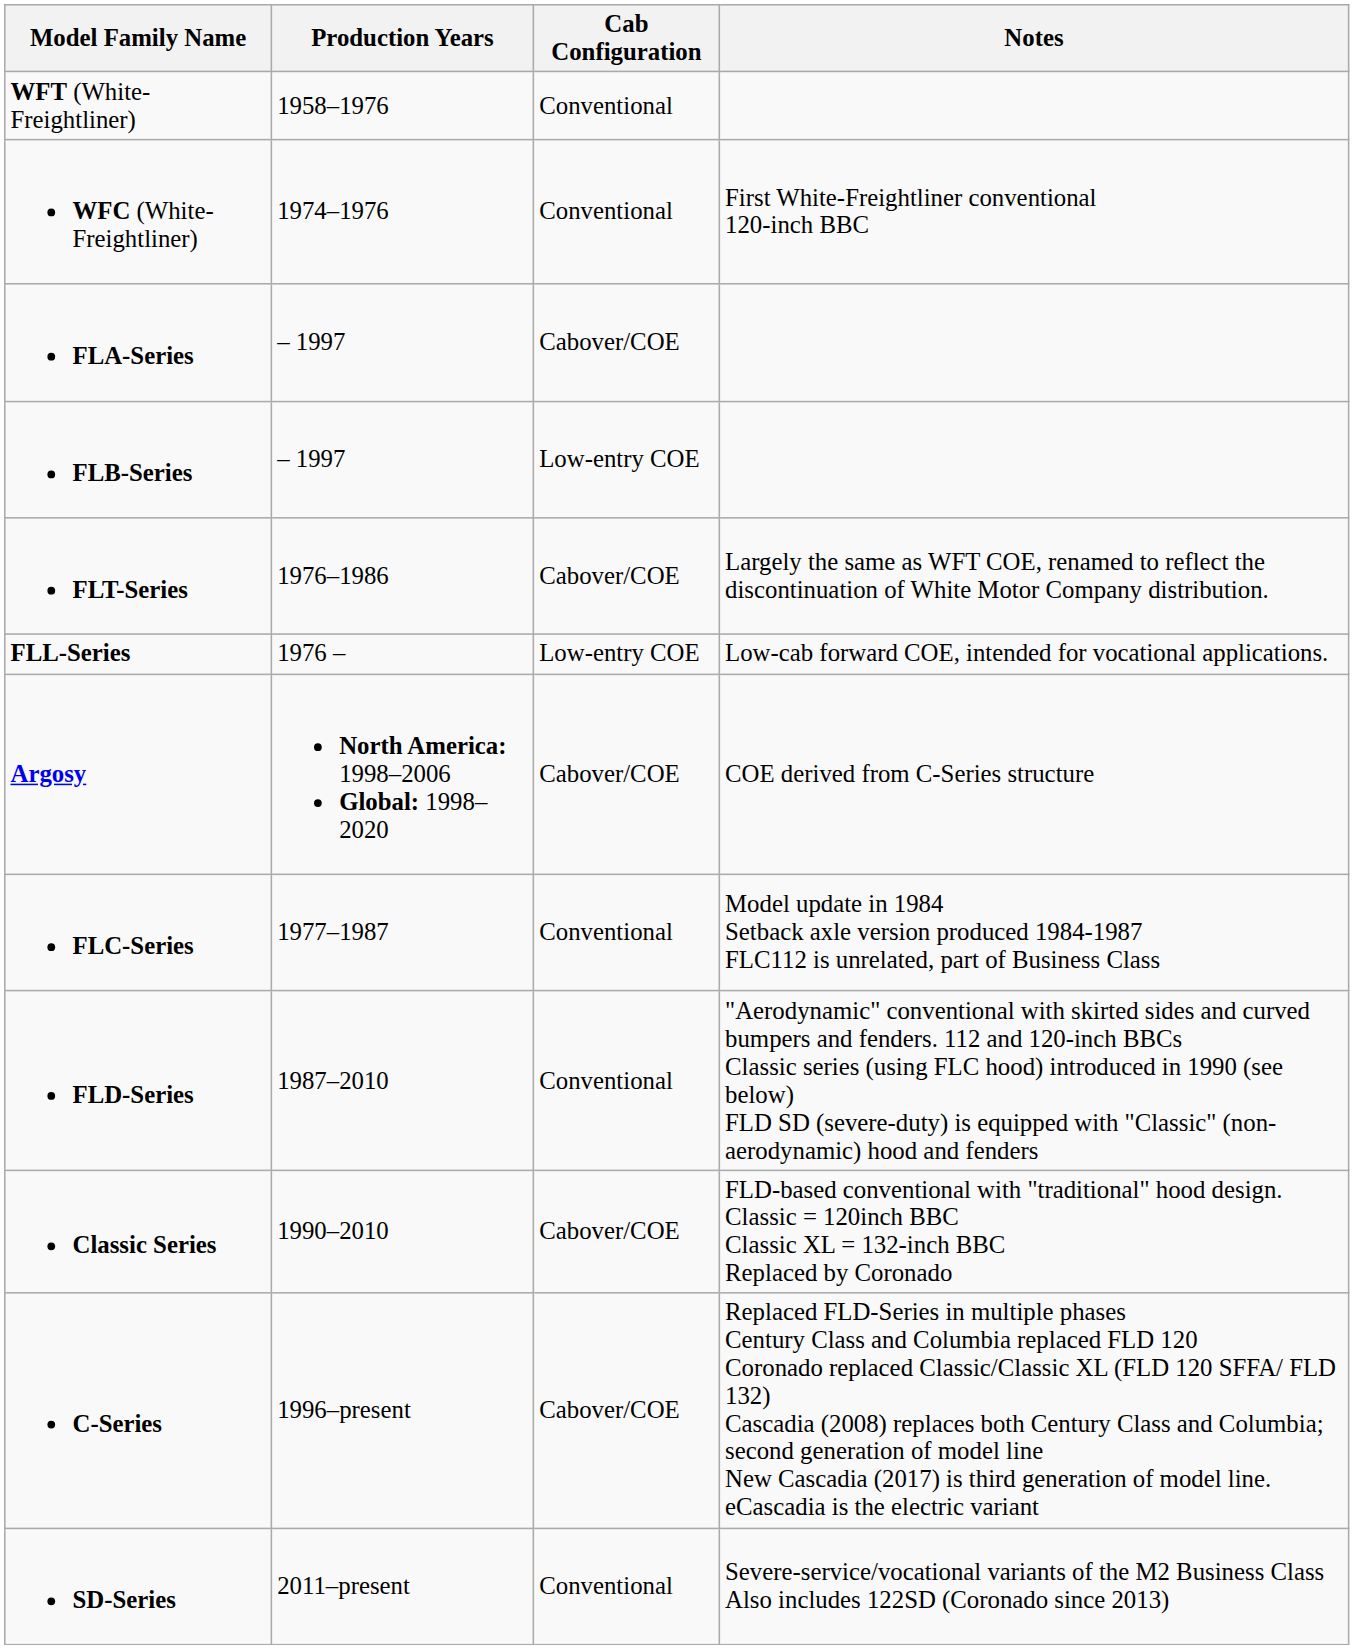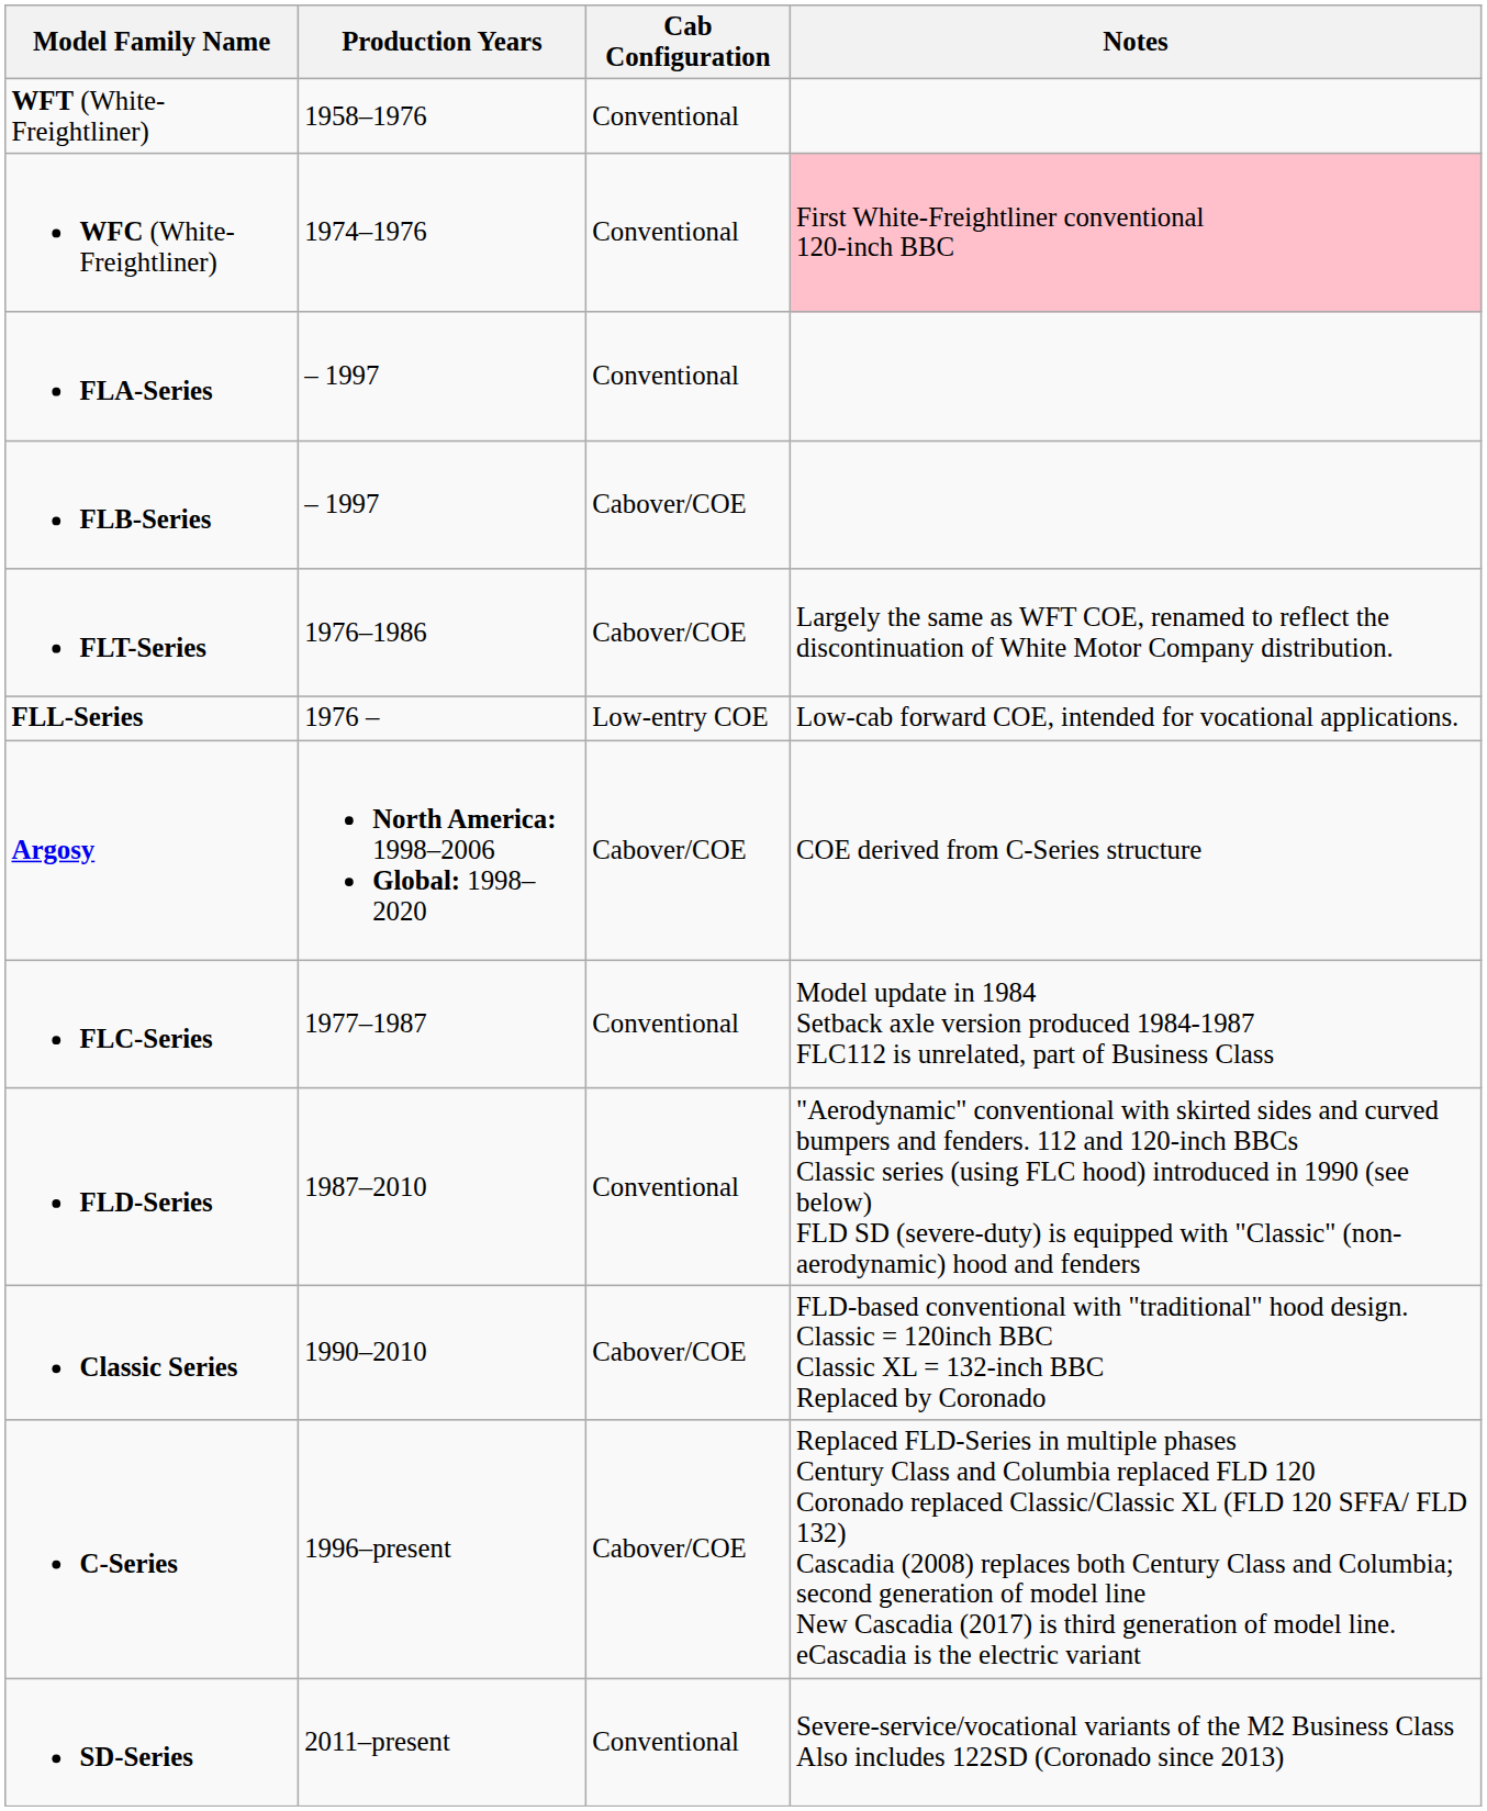WFC (White-Freightliner) | Notes: no background -> pink background
FLA-Series | Cab Configuration: Cabover/COE -> Conventional
FLB-Series | Cab Configuration: Low-entry COE -> Cabover/COE
